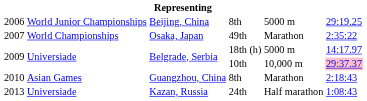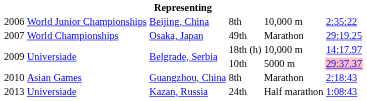2006 | column 5: 5000 m -> 10,000 m
2006 | column 6: 29:19.25 -> 2:35:22
2007 | column 6: 2:35:22 -> 29:19.25
2009 / 18th (h) | column 5: 5000 m -> 10,000 m
2009 / 10th | column 5: 10,000 m -> 5000 m
